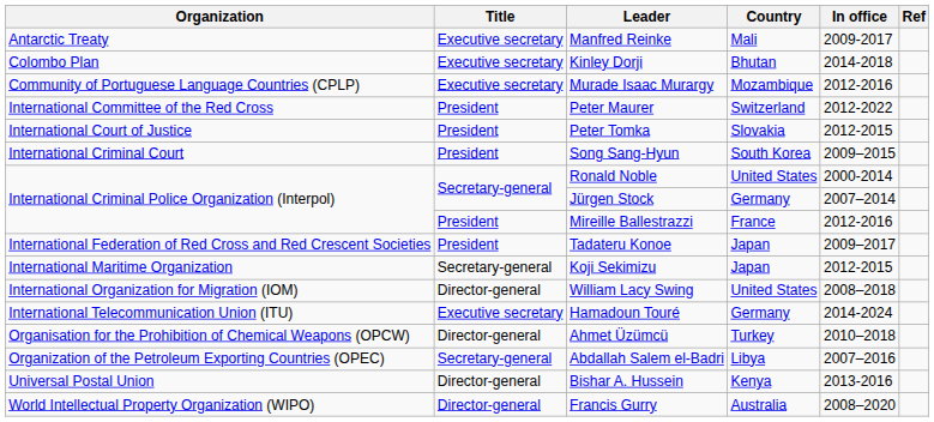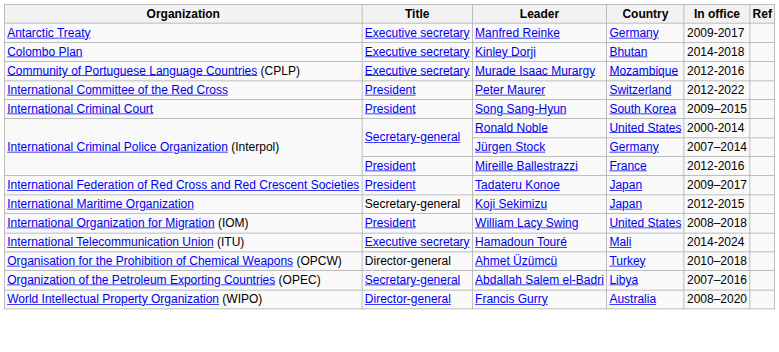Manfred Reinke | Country: Mali -> Germany
- row: International Court of Justice | President | Peter Tomka | Slovakia | 2012-2015
William Lacy Swing | Title: Director-general -> President
Hamadoun Touré | Country: Germany -> Mali
- row: Universal Postal Union | Director-general | Bishar A. Hussein | Kenya | 2013-2016
